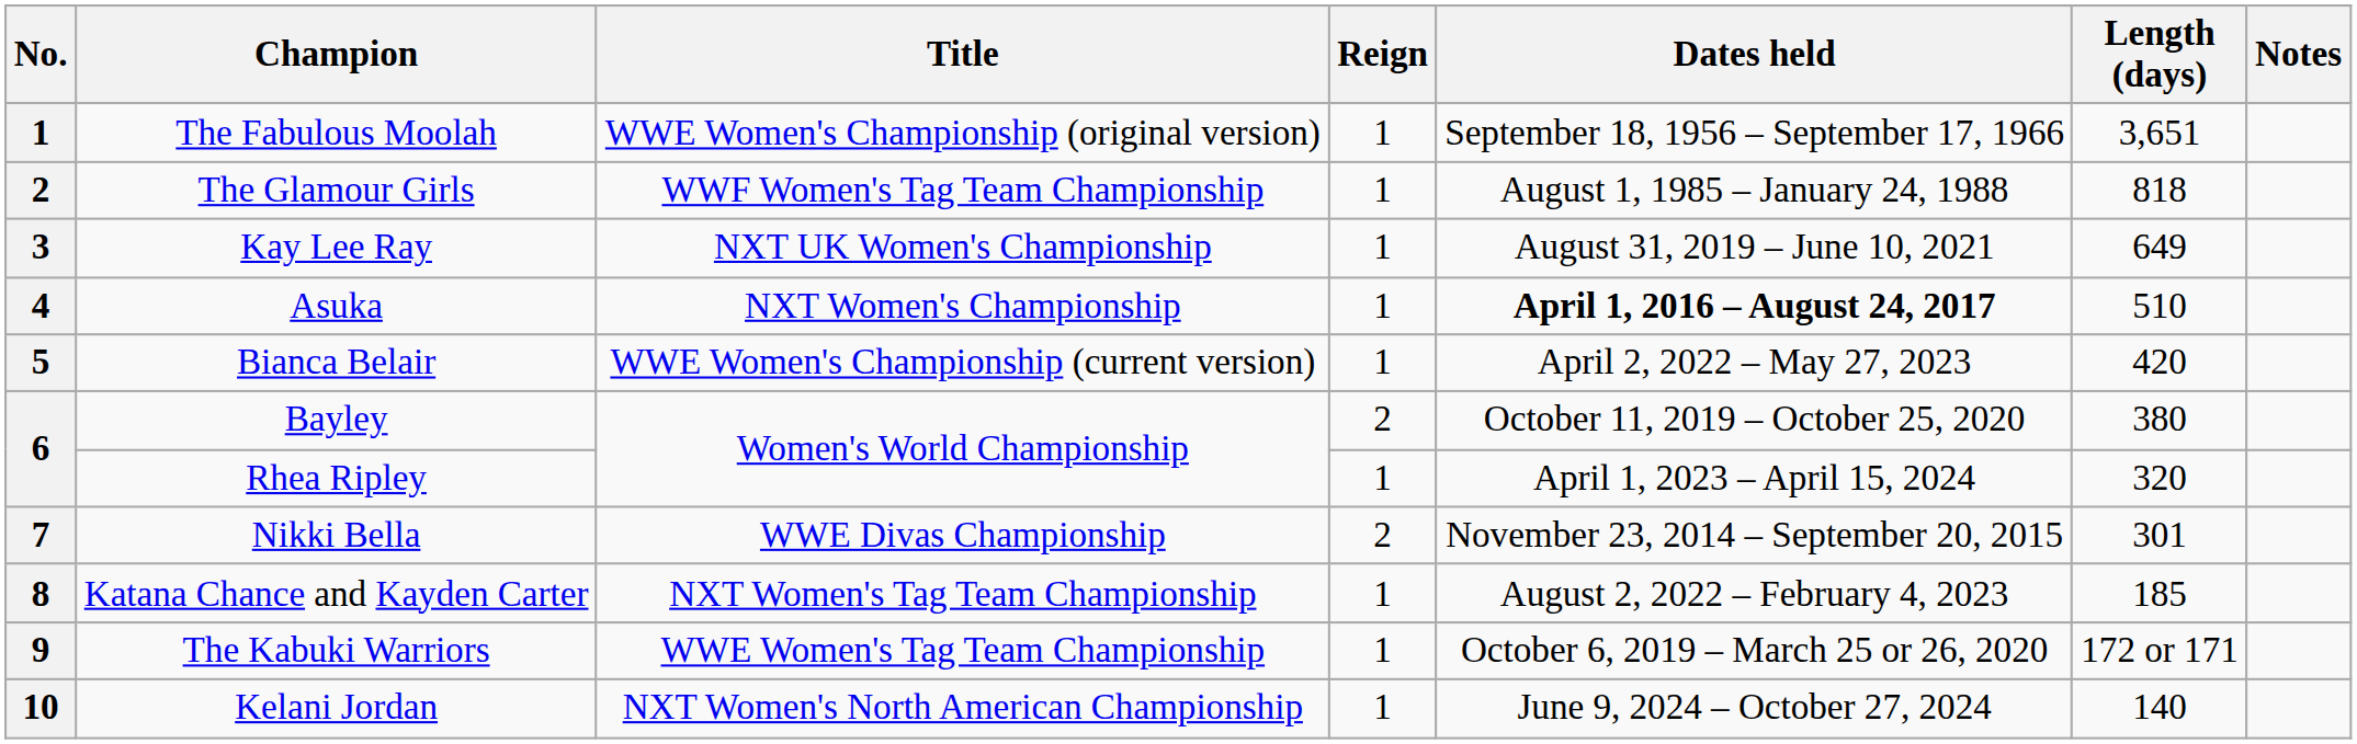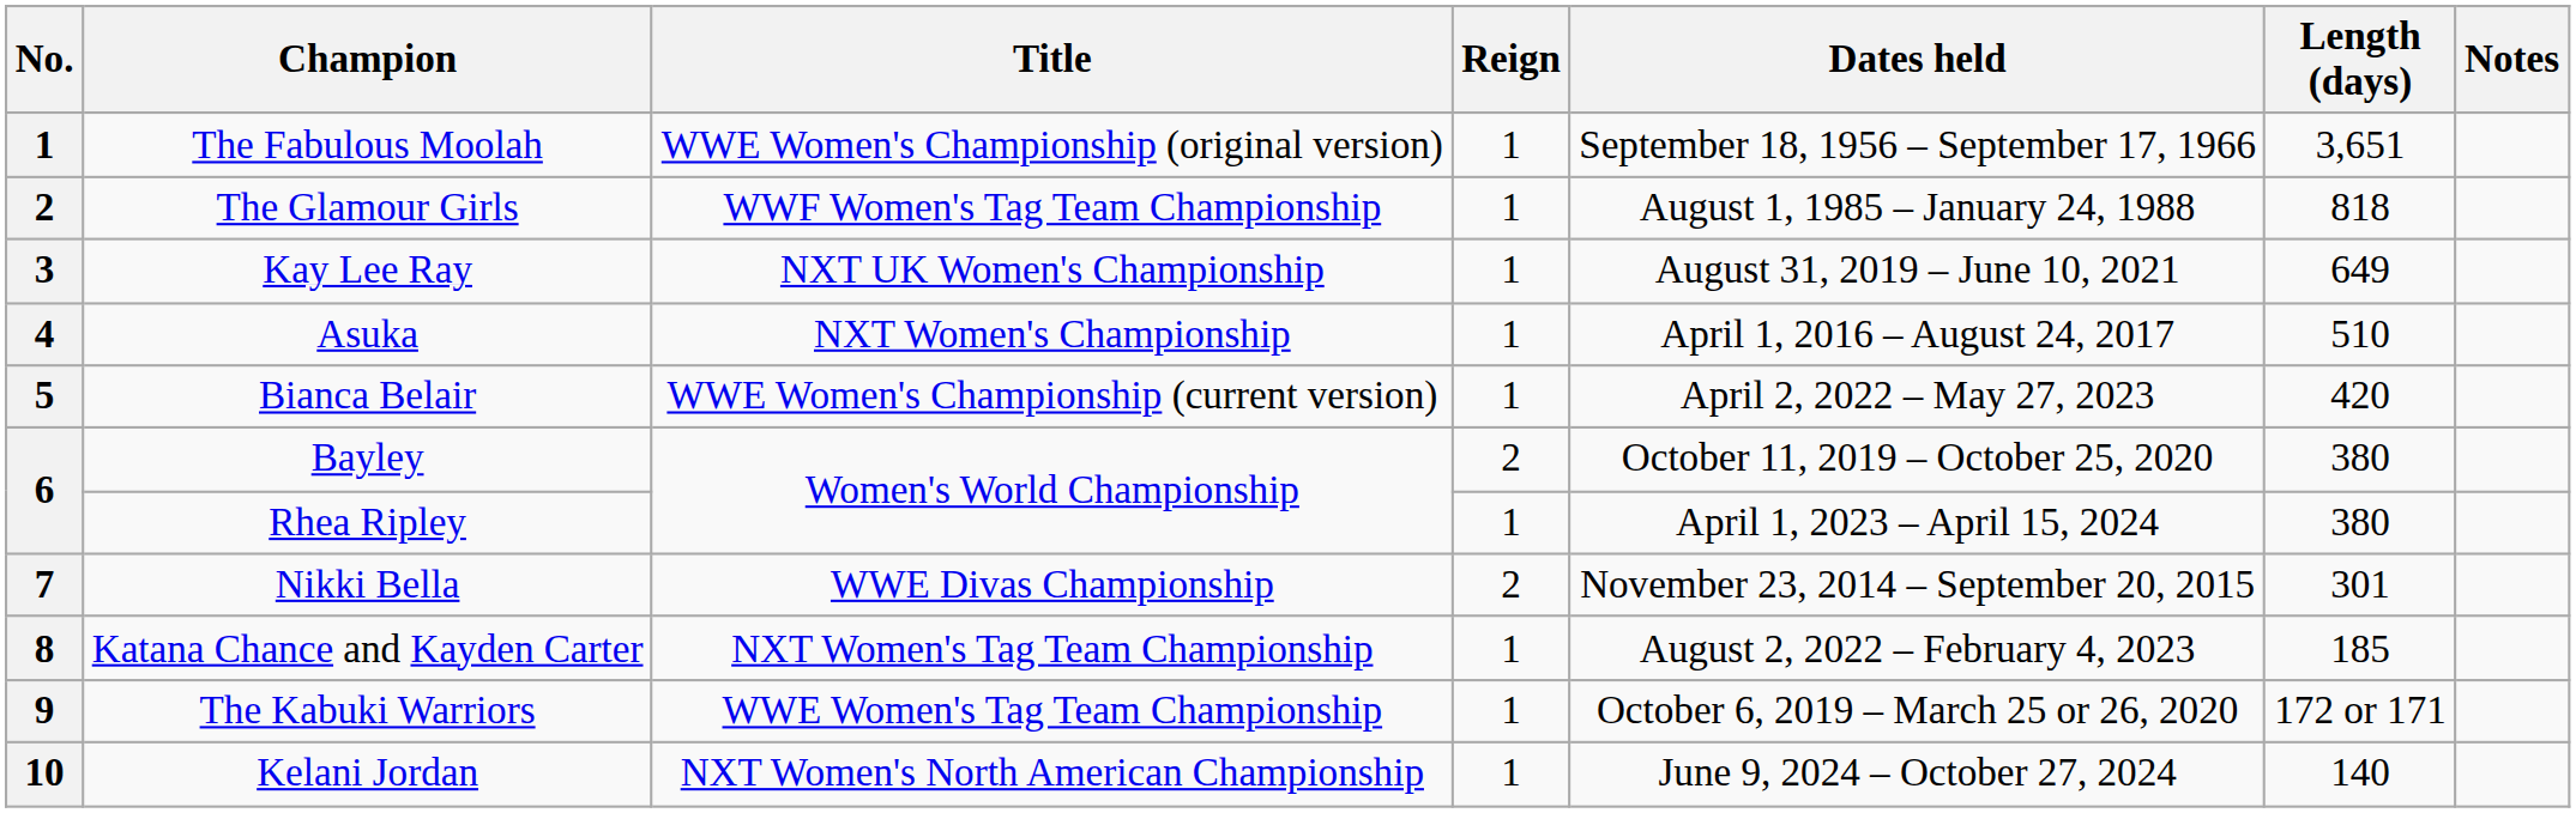Asuka | Dates held: bold -> normal
Rhea Ripley | Length (days): 320 -> 380
